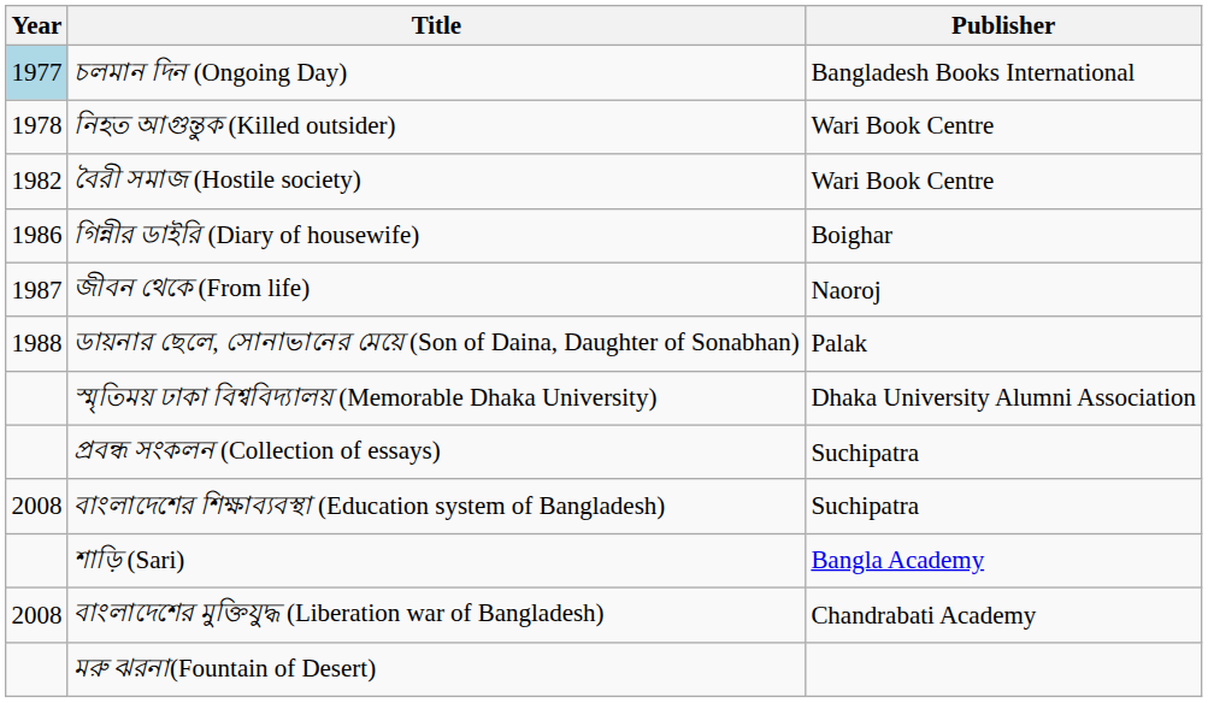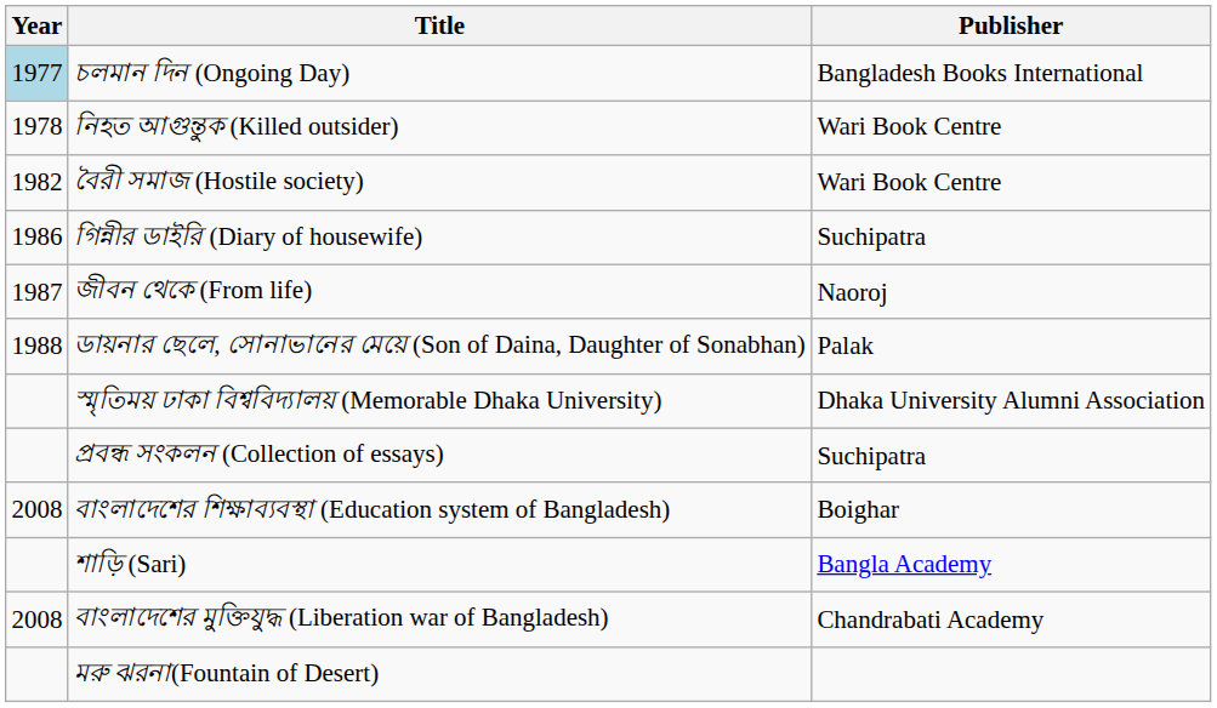গিন্নীর ডাইরি (Diary of housewife) | Publisher: Boighar -> Suchipatra
বাংলাদেশের শিক্ষাব্যবস্থা (Education system of Bangladesh) | Publisher: Suchipatra -> Boighar
